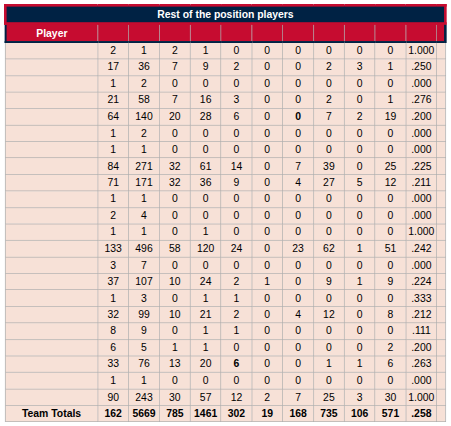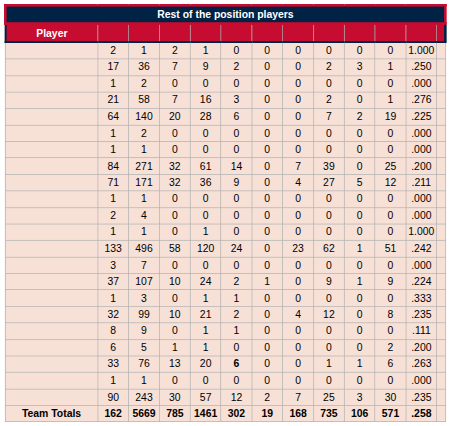140 | column 8: bold -> normal
140 | column 12: .200 -> .225
271 | column 12: .225 -> .200
99 | column 12: .212 -> .235
243 | column 12: 1.000 -> .235
